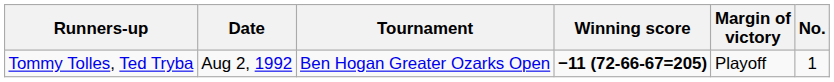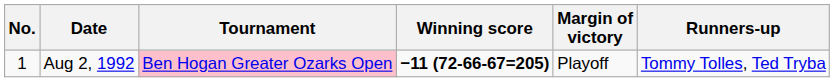columns swapped: No. <-> Runners-up
Aug 2, 1992 | Tournament: no background -> pink background
